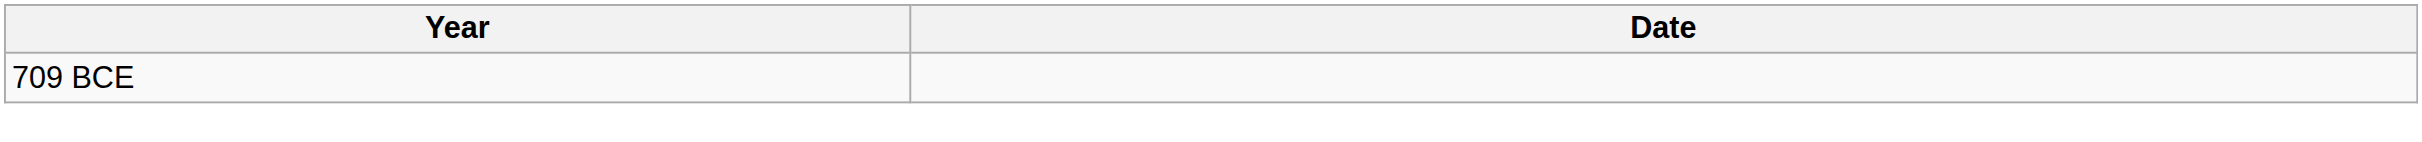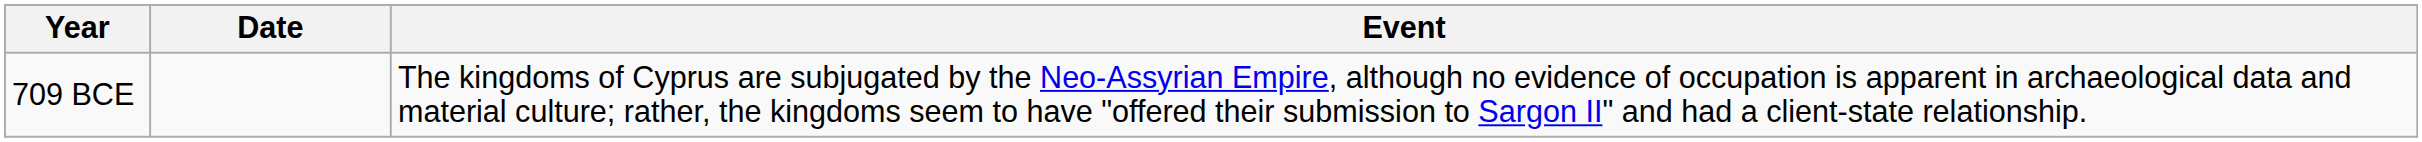+ column: Event | The kingdoms of Cyprus are subjugated by the Neo-Assyrian Empire, although no evidence of occupation is apparent in archaeological data and material culture; rather, the kingdoms seem to have "offered their submission to Sargon II" and had a client-state relationship.
